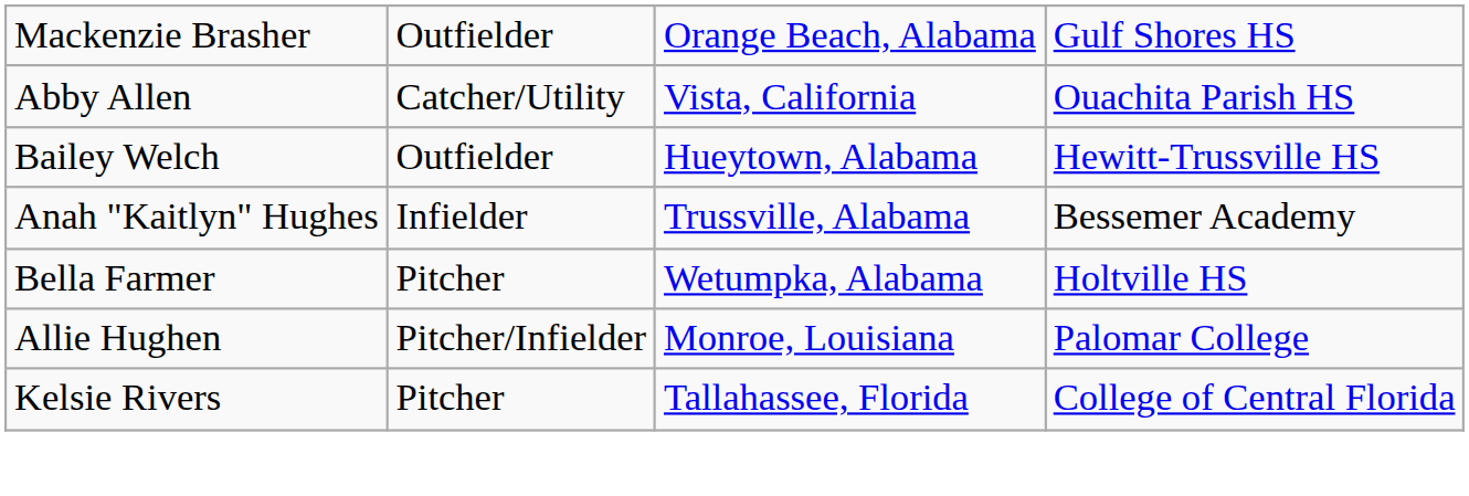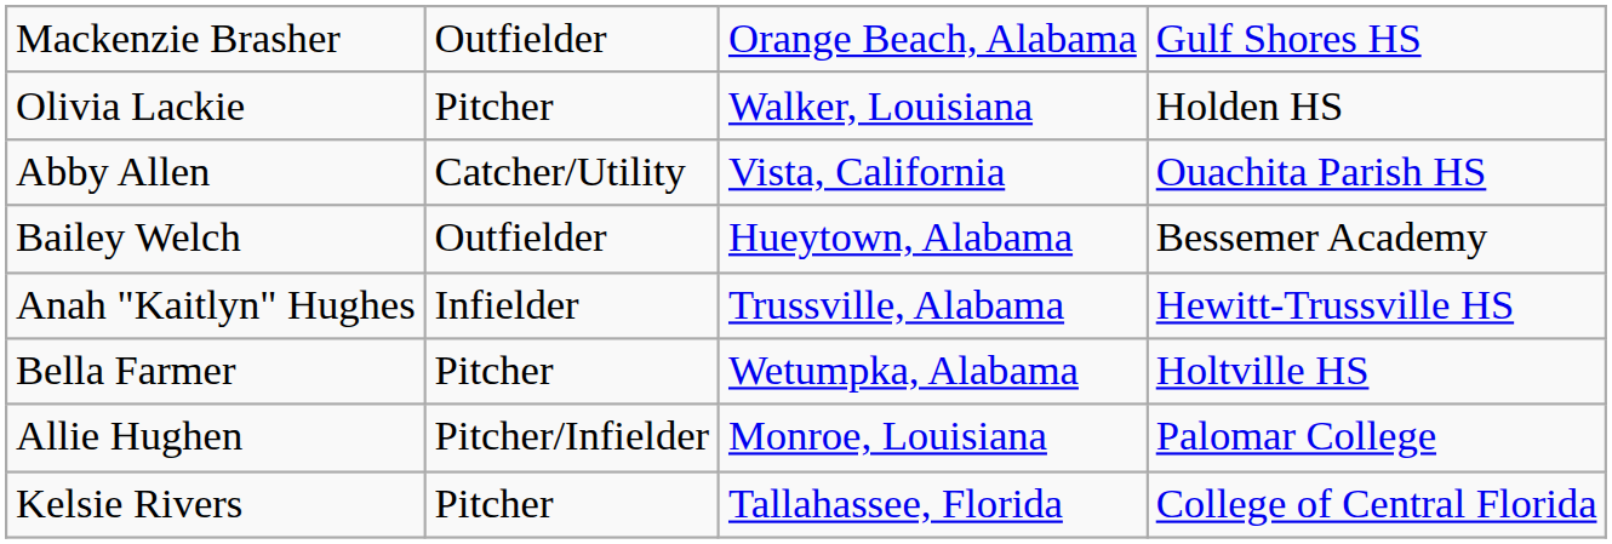+ row: Olivia Lackie | Pitcher | Walker, Louisiana | Holden HS
Bailey Welch | column 4: Hewitt-Trussville HS -> Bessemer Academy
Anah "Kaitlyn" Hughes | column 4: Bessemer Academy -> Hewitt-Trussville HS
